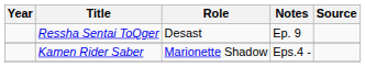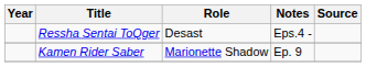Ressha Sentai ToQger | Notes: Ep. 9 -> Eps.4 -
Kamen Rider Saber | Notes: Eps.4 - -> Ep. 9
